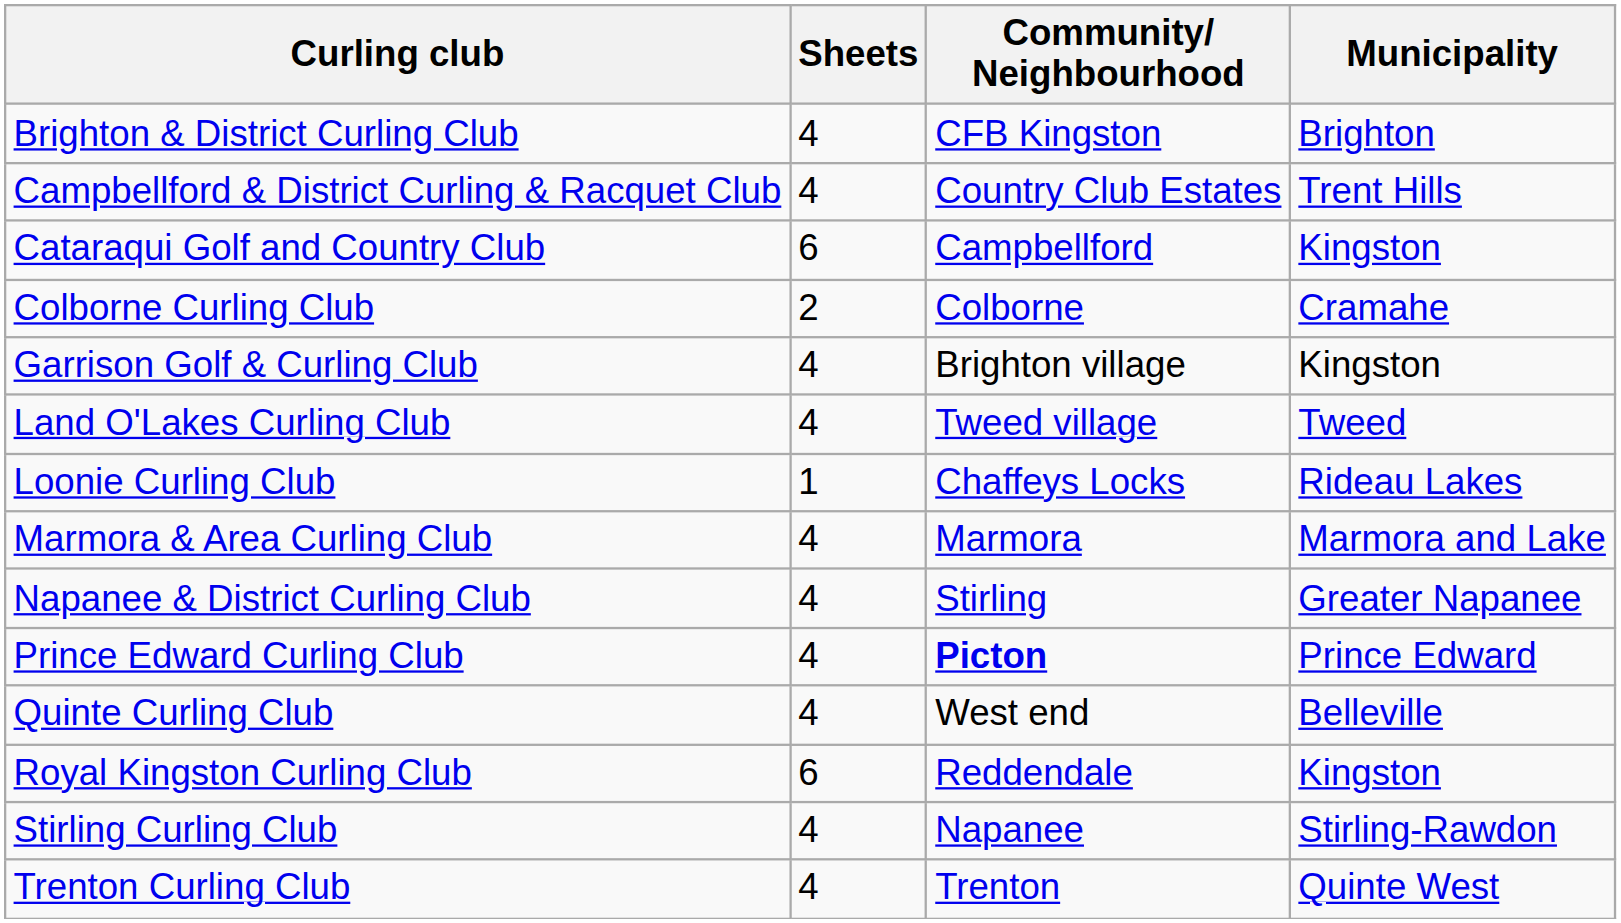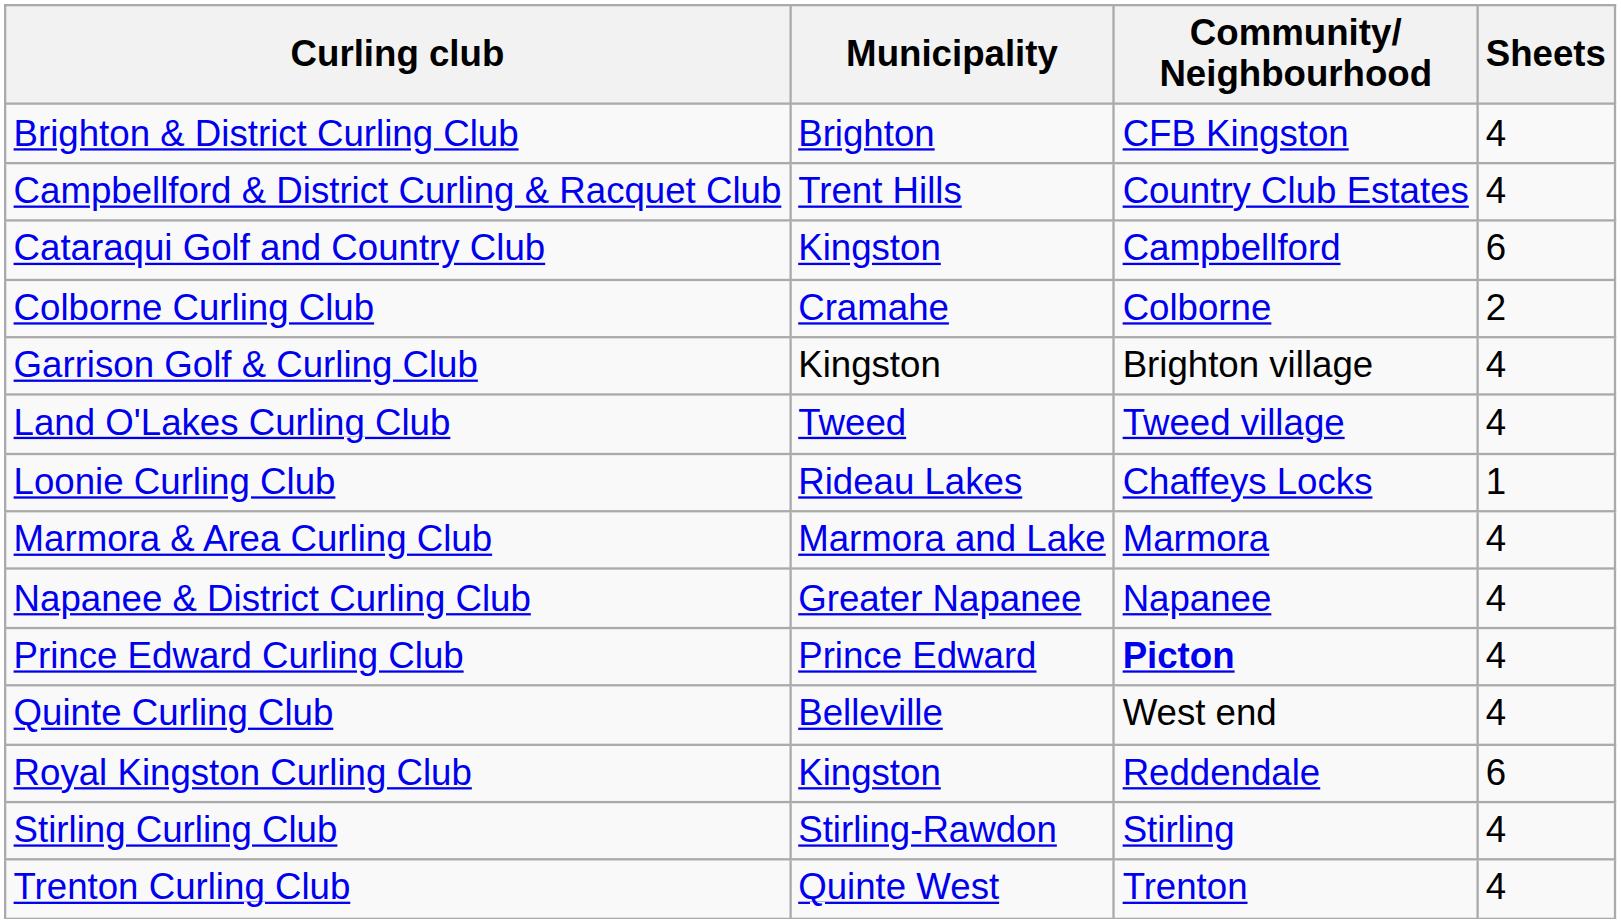columns swapped: Municipality <-> Sheets
Napanee & District Curling Club | Community/ Neighbourhood: Stirling -> Napanee
Stirling Curling Club | Community/ Neighbourhood: Napanee -> Stirling
